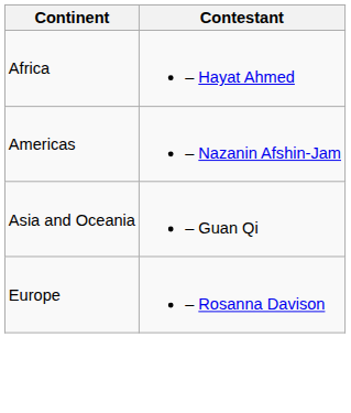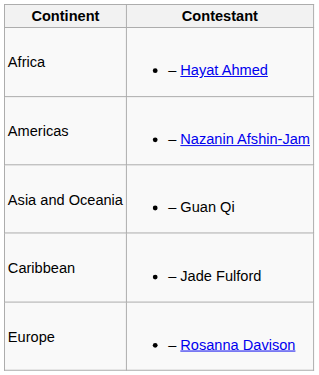+ row: Caribbean | – Jade Fulford
